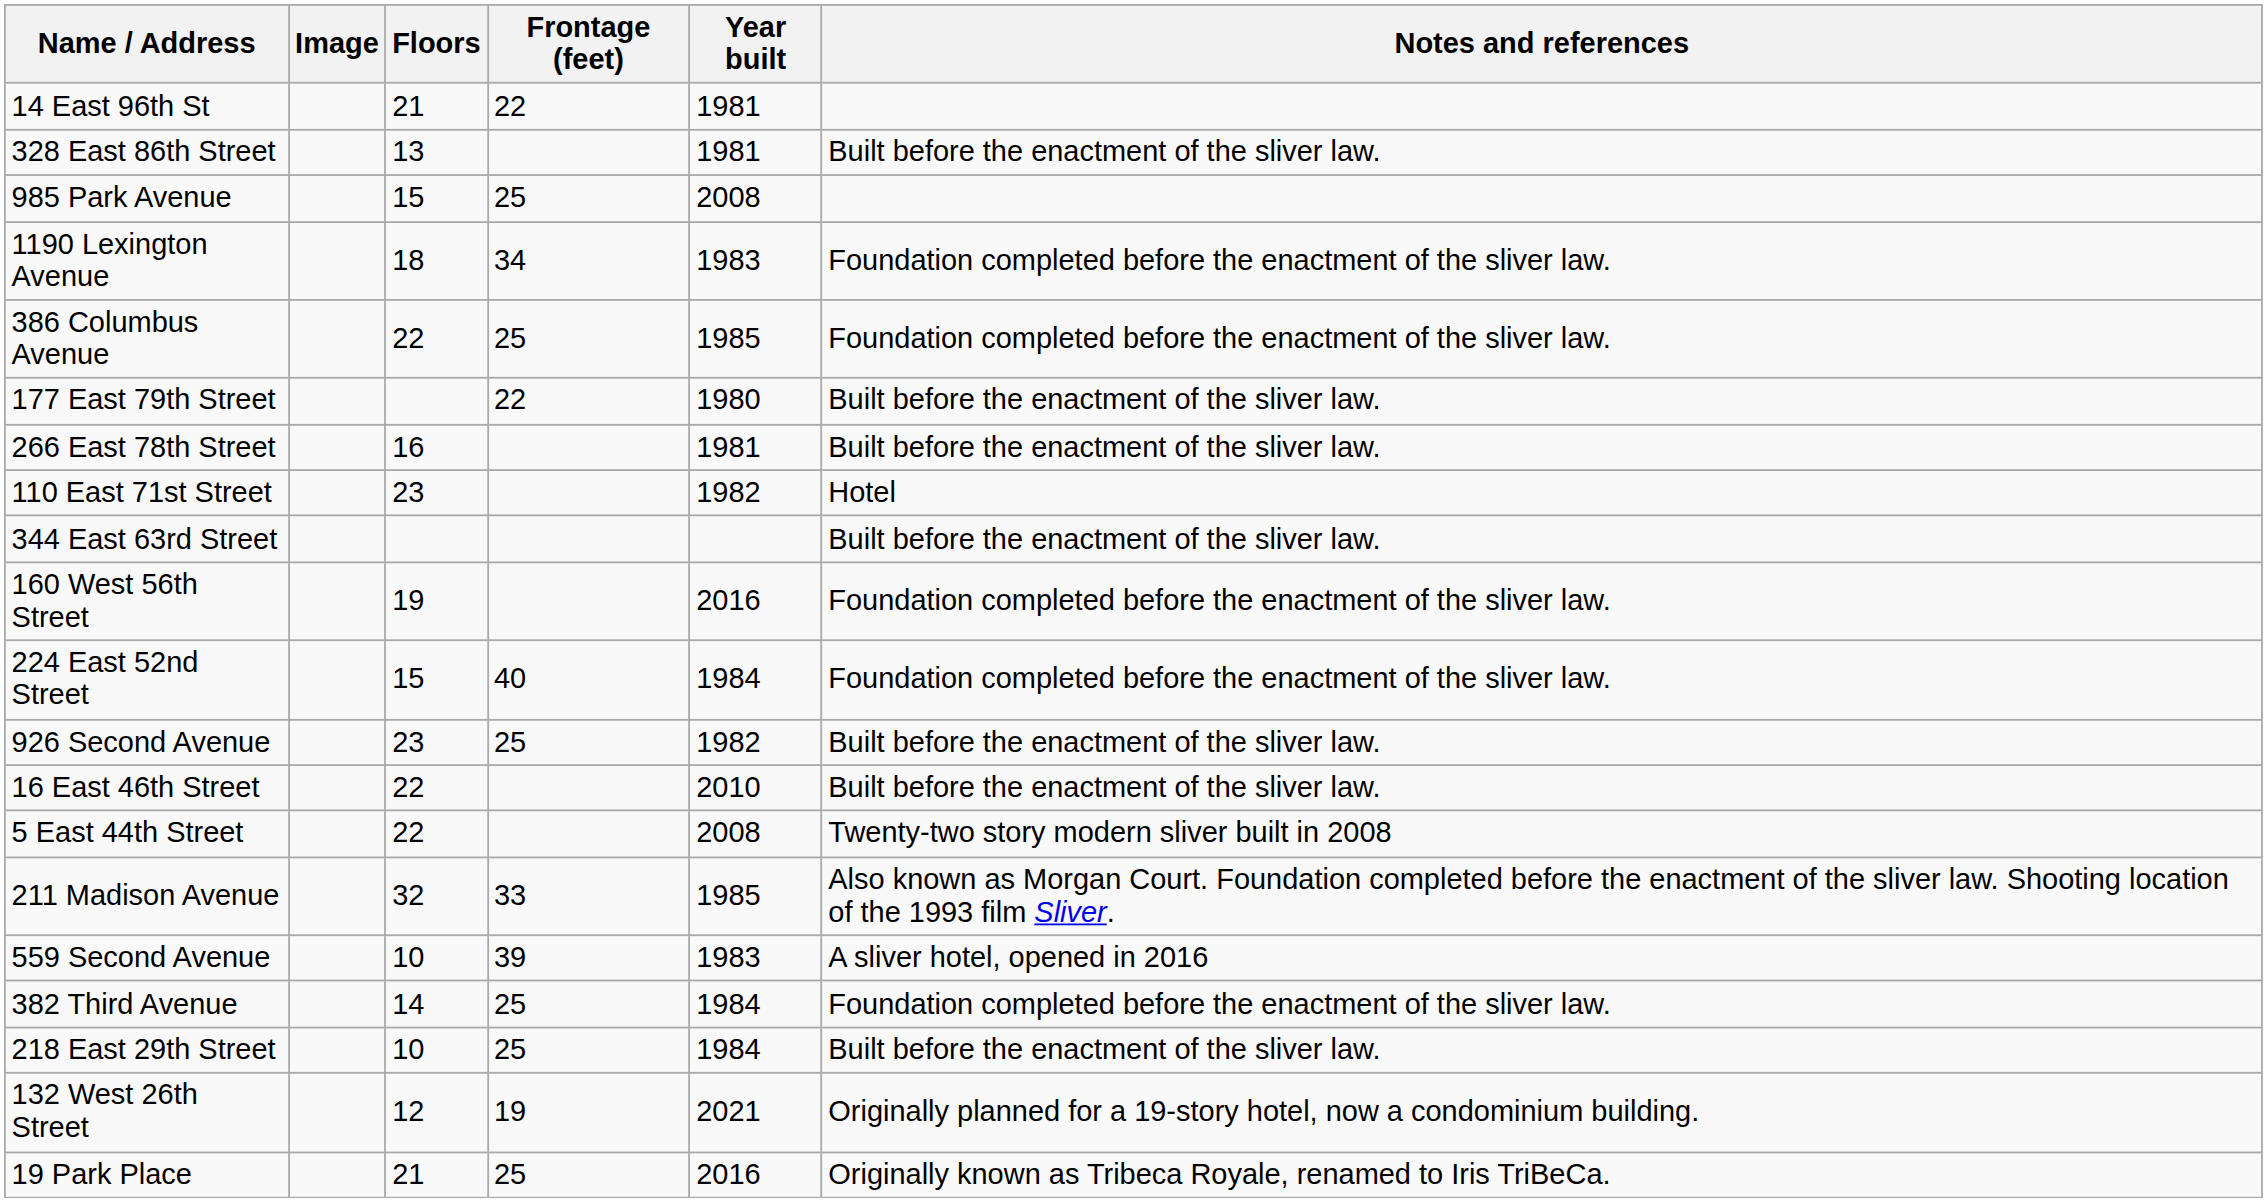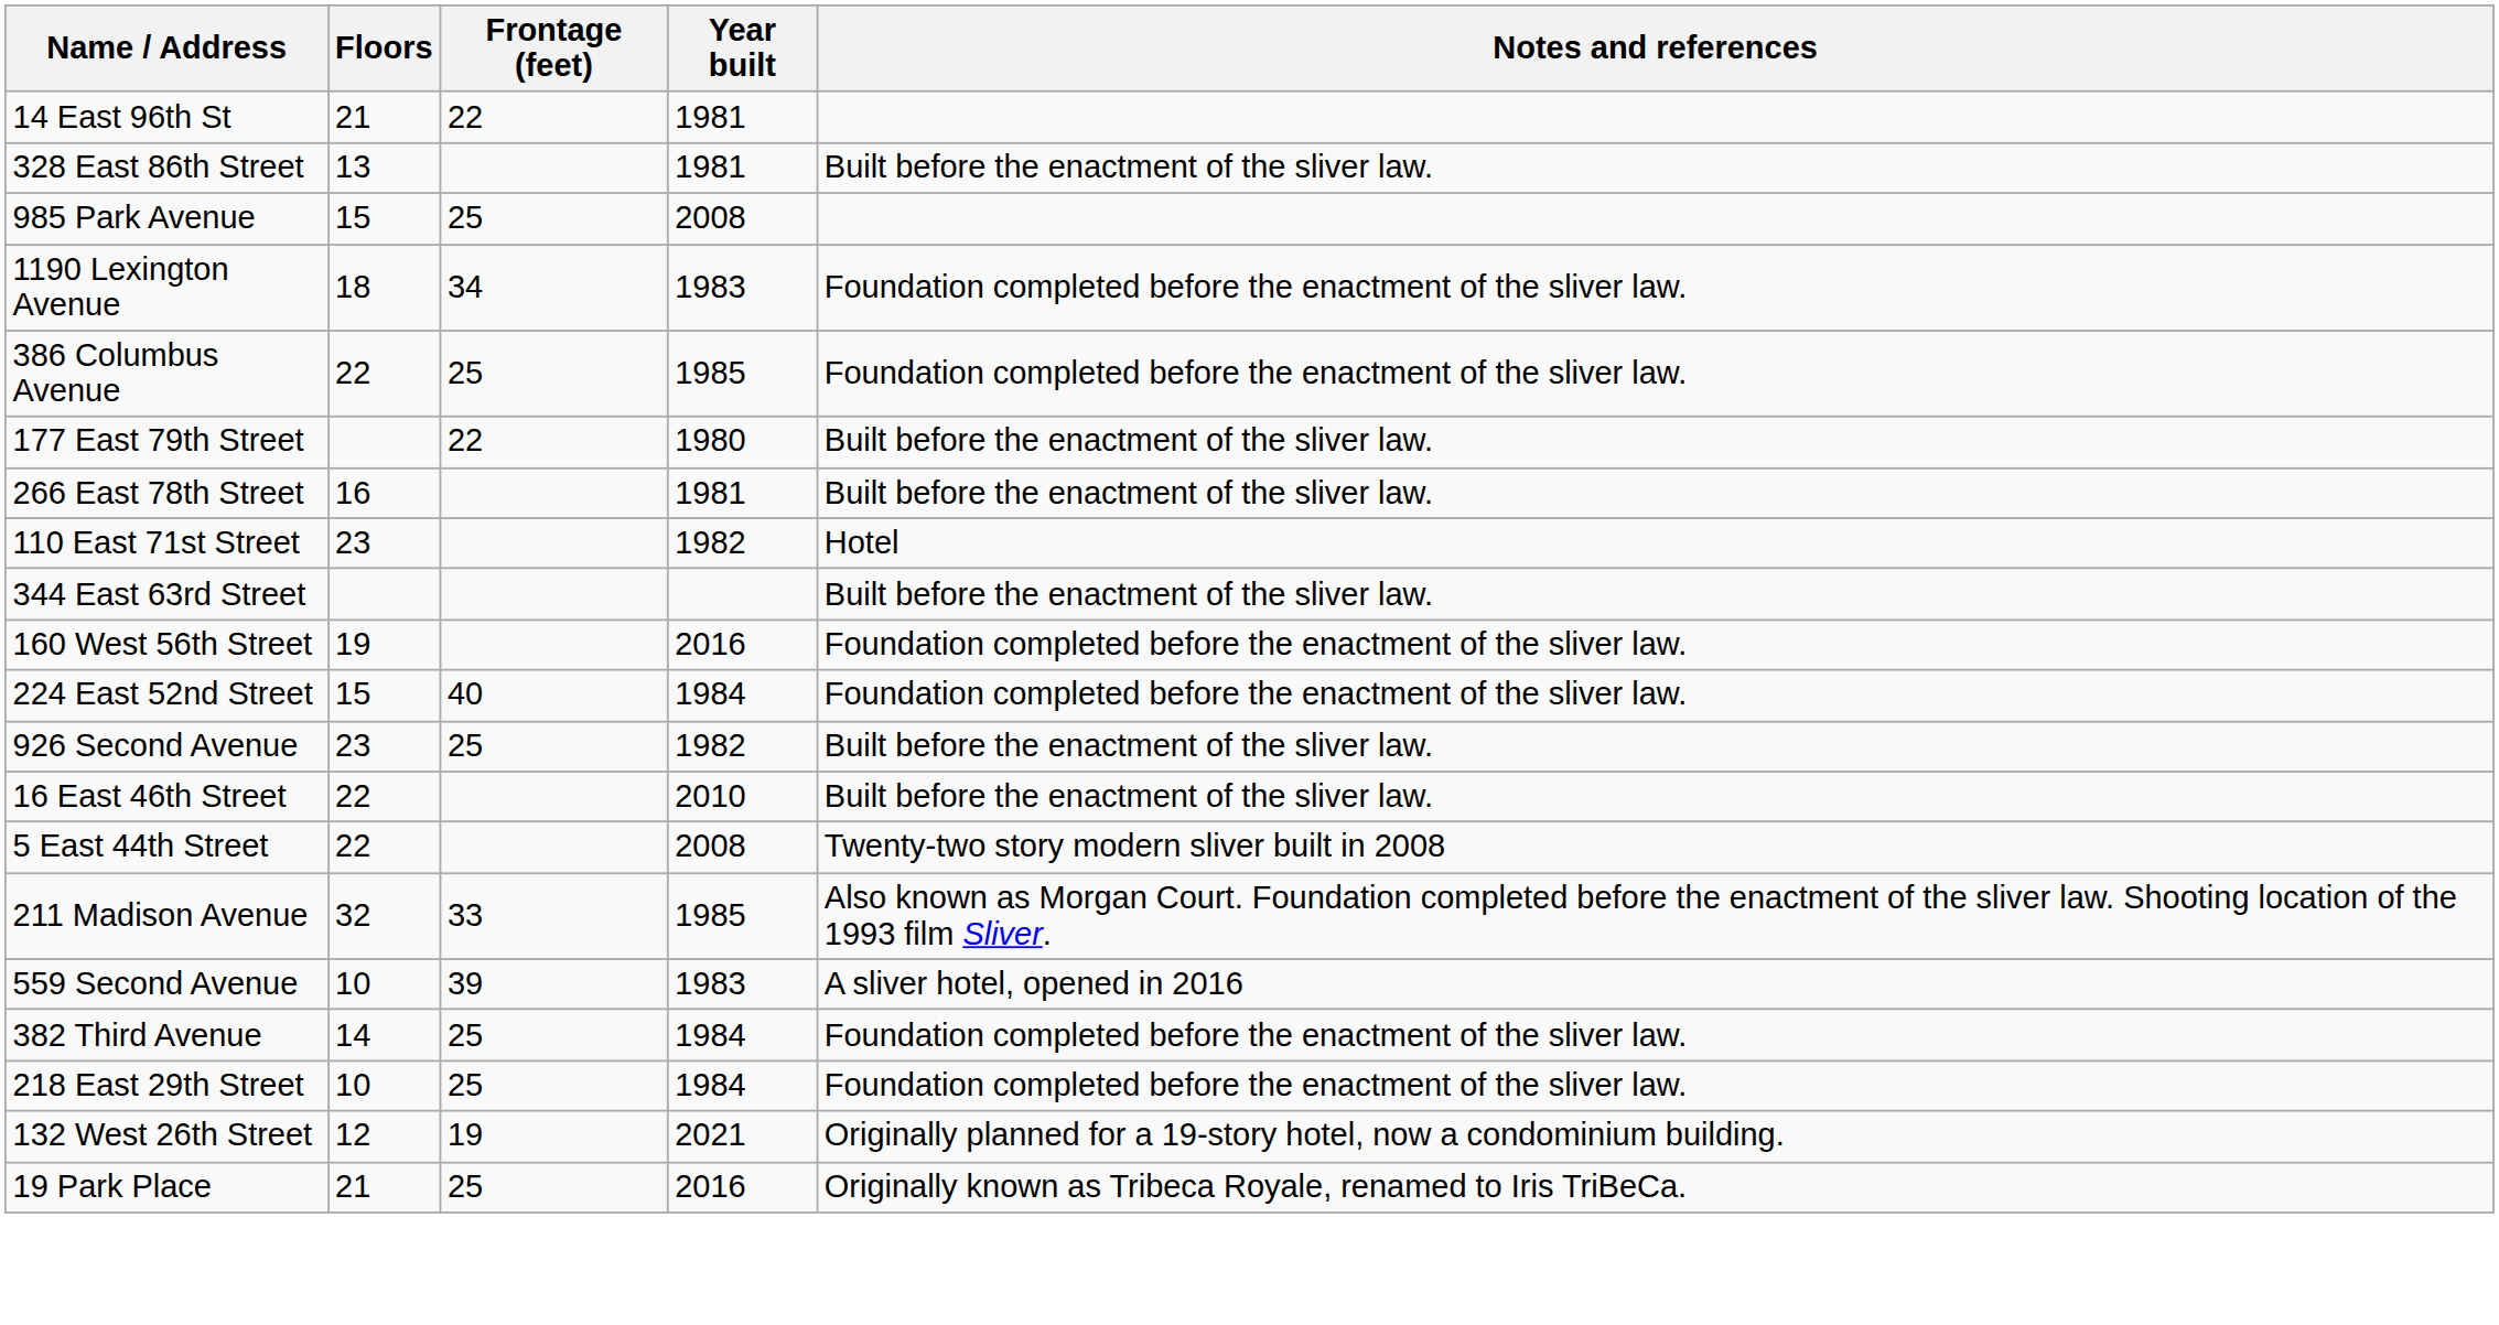- column: Image
218 East 29th Street | Notes and references: Built before the enactment of the sliver law. -> Foundation completed before the enactment of the sliver law.
